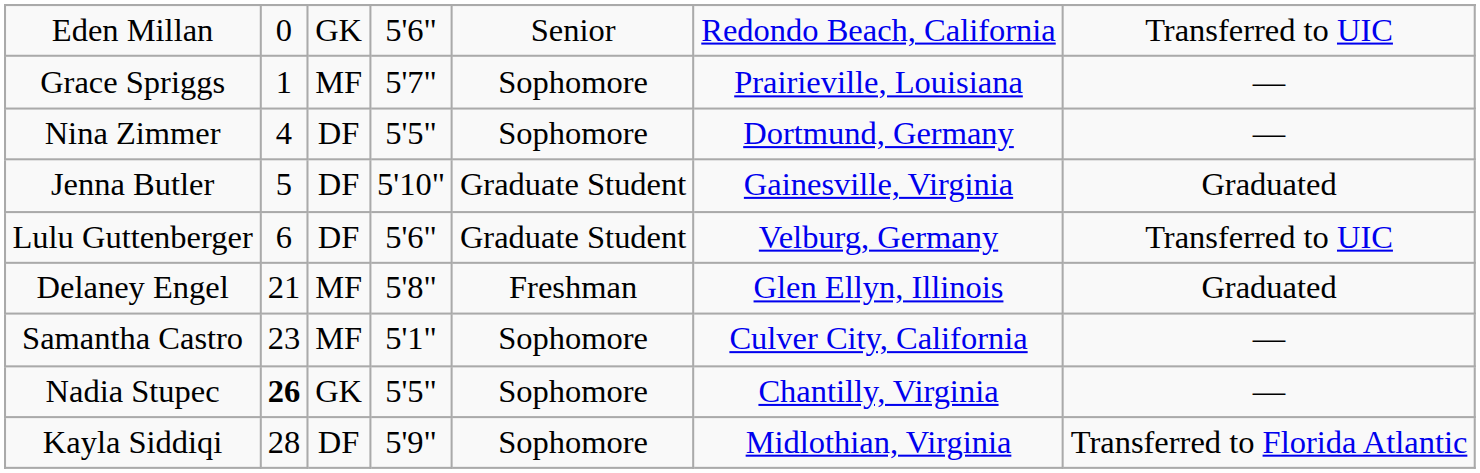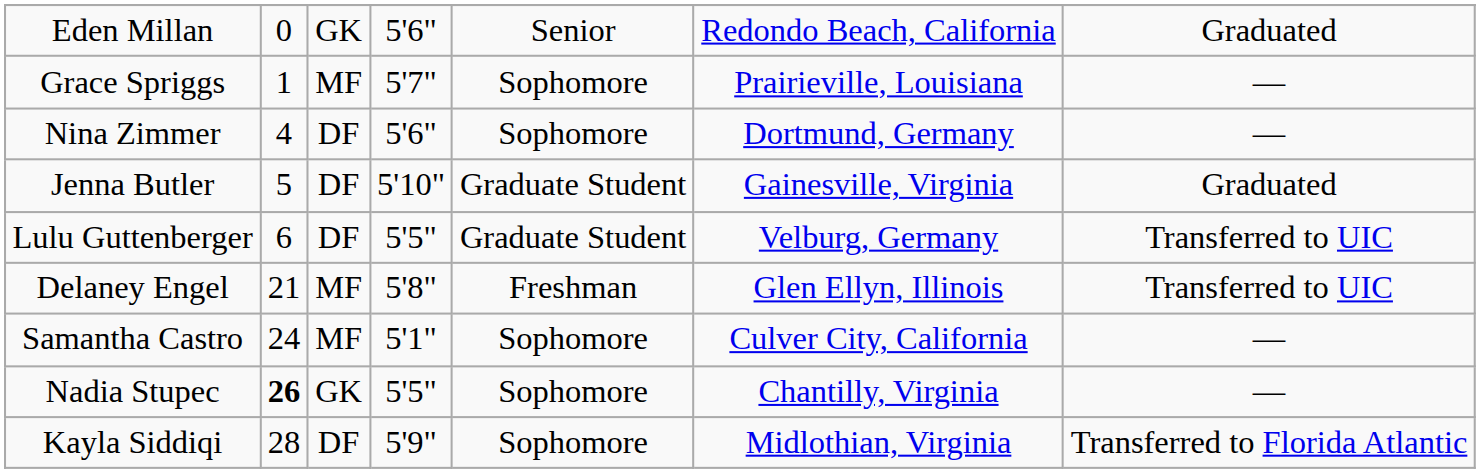Eden Millan | column 7: Transferred to UIC -> Graduated
Nina Zimmer | column 4: 5'5" -> 5'6"
Lulu Guttenberger | column 4: 5'6" -> 5'5"
Delaney Engel | column 7: Graduated -> Transferred to UIC
Samantha Castro | column 2: 23 -> 24
